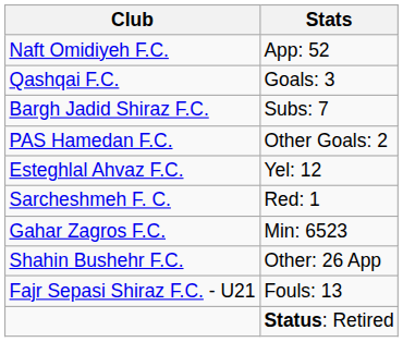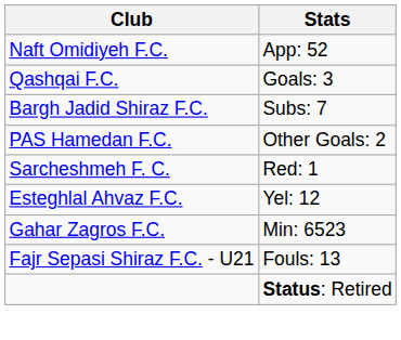rows swapped: Esteghlal Ahvaz F.C. <-> Sarcheshmeh F. C.
- row: Shahin Bushehr F.C. | Other: 26 App
